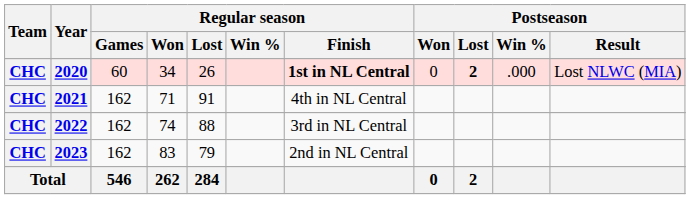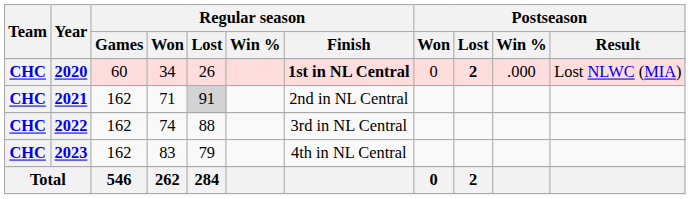2021 | Regular season / Lost: no background -> lightgrey background
2021 | Regular season / Finish: 4th in NL Central -> 2nd in NL Central
2023 | Regular season / Finish: 2nd in NL Central -> 4th in NL Central
